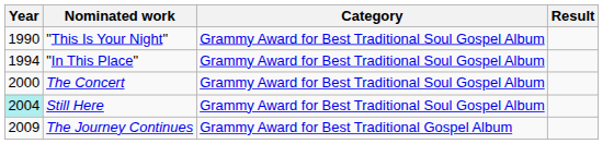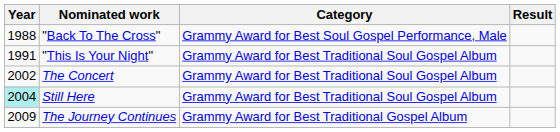+ row: 1988 | "Back To The Cross" | Grammy Award for Best Soul Gospel Performance, Male
"This Is Your Night" | Year: 1990 -> 1991
- row: 1994 | "In This Place" | Grammy Award for Best Traditional Soul Gospel Album
The Concert | Year: 2000 -> 2002
